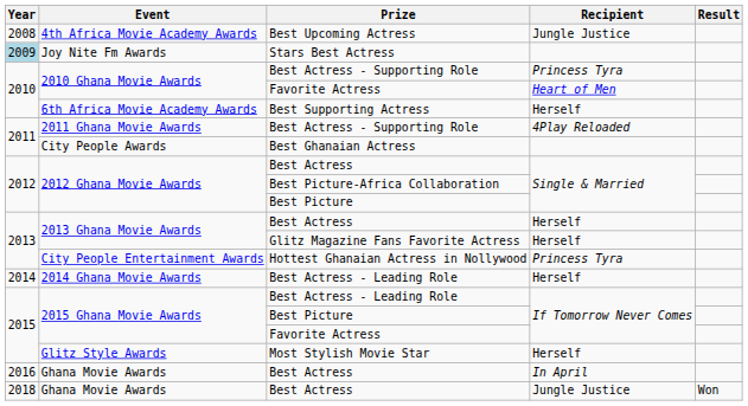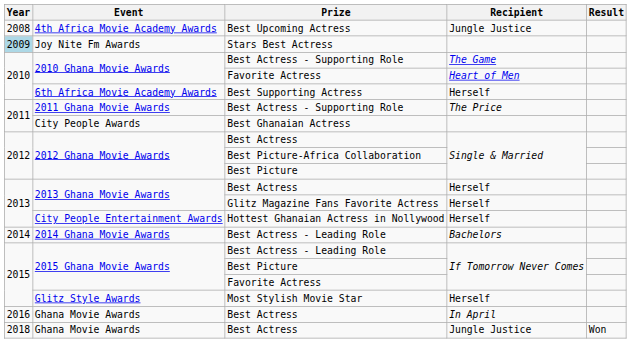2010 Ghana Movie Awards / Best Actress - Supporting Role | Recipient: Princess Tyra -> The Game
2011 Ghana Movie Awards | Recipient: 4Play Reloaded -> The Price
City People Entertainment Awards | Recipient: Princess Tyra -> Herself
2014 Ghana Movie Awards | Recipient: Herself -> Bachelors
